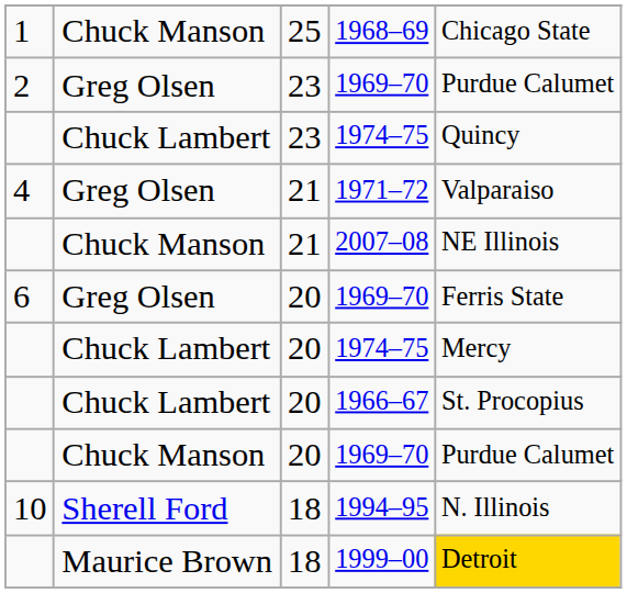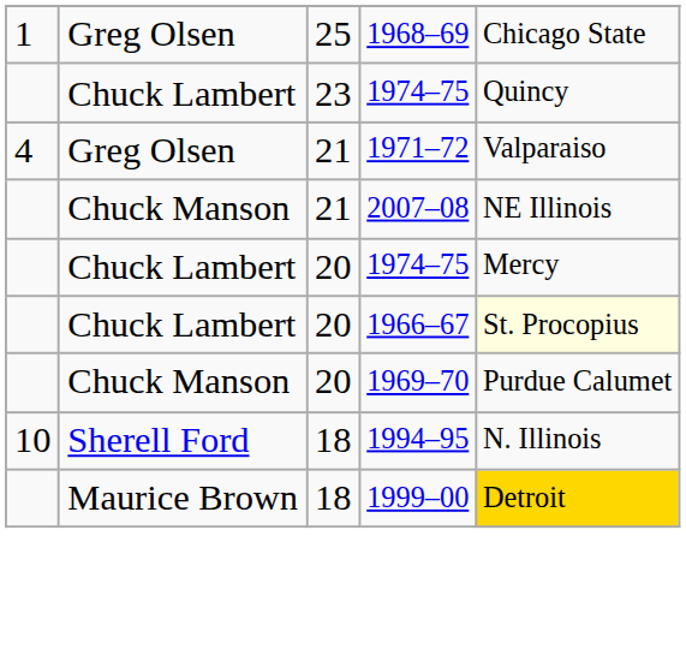1968–69 | column 2: Chuck Manson -> Greg Olsen
- row: 2 | Greg Olsen | 23 | 1969–70 | Purdue Calumet
- row: 6 | Greg Olsen | 20 | 1969–70 | Ferris State
1966–67 | column 5: no background -> lightyellow background
